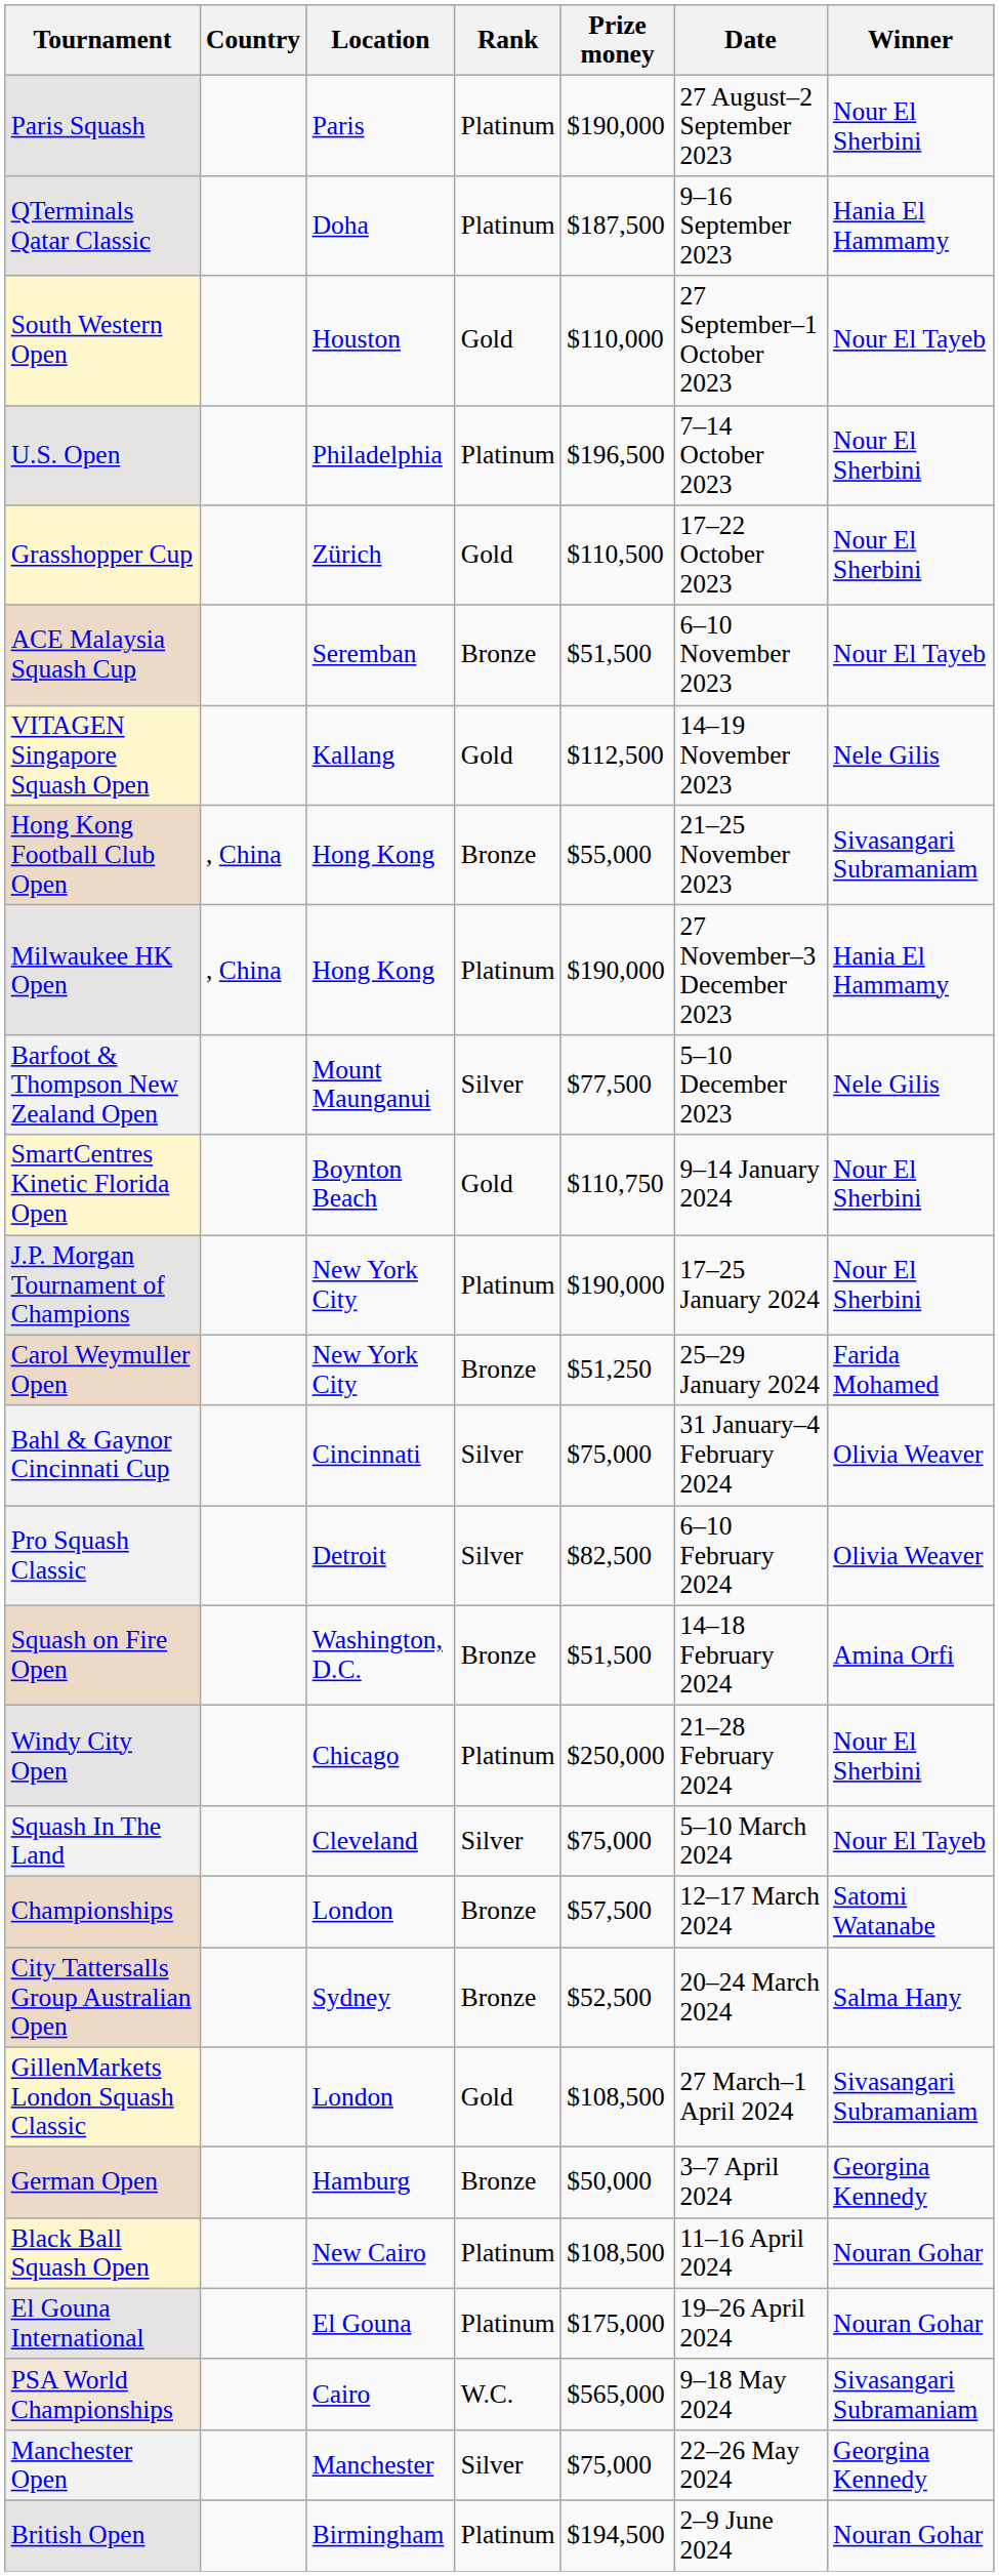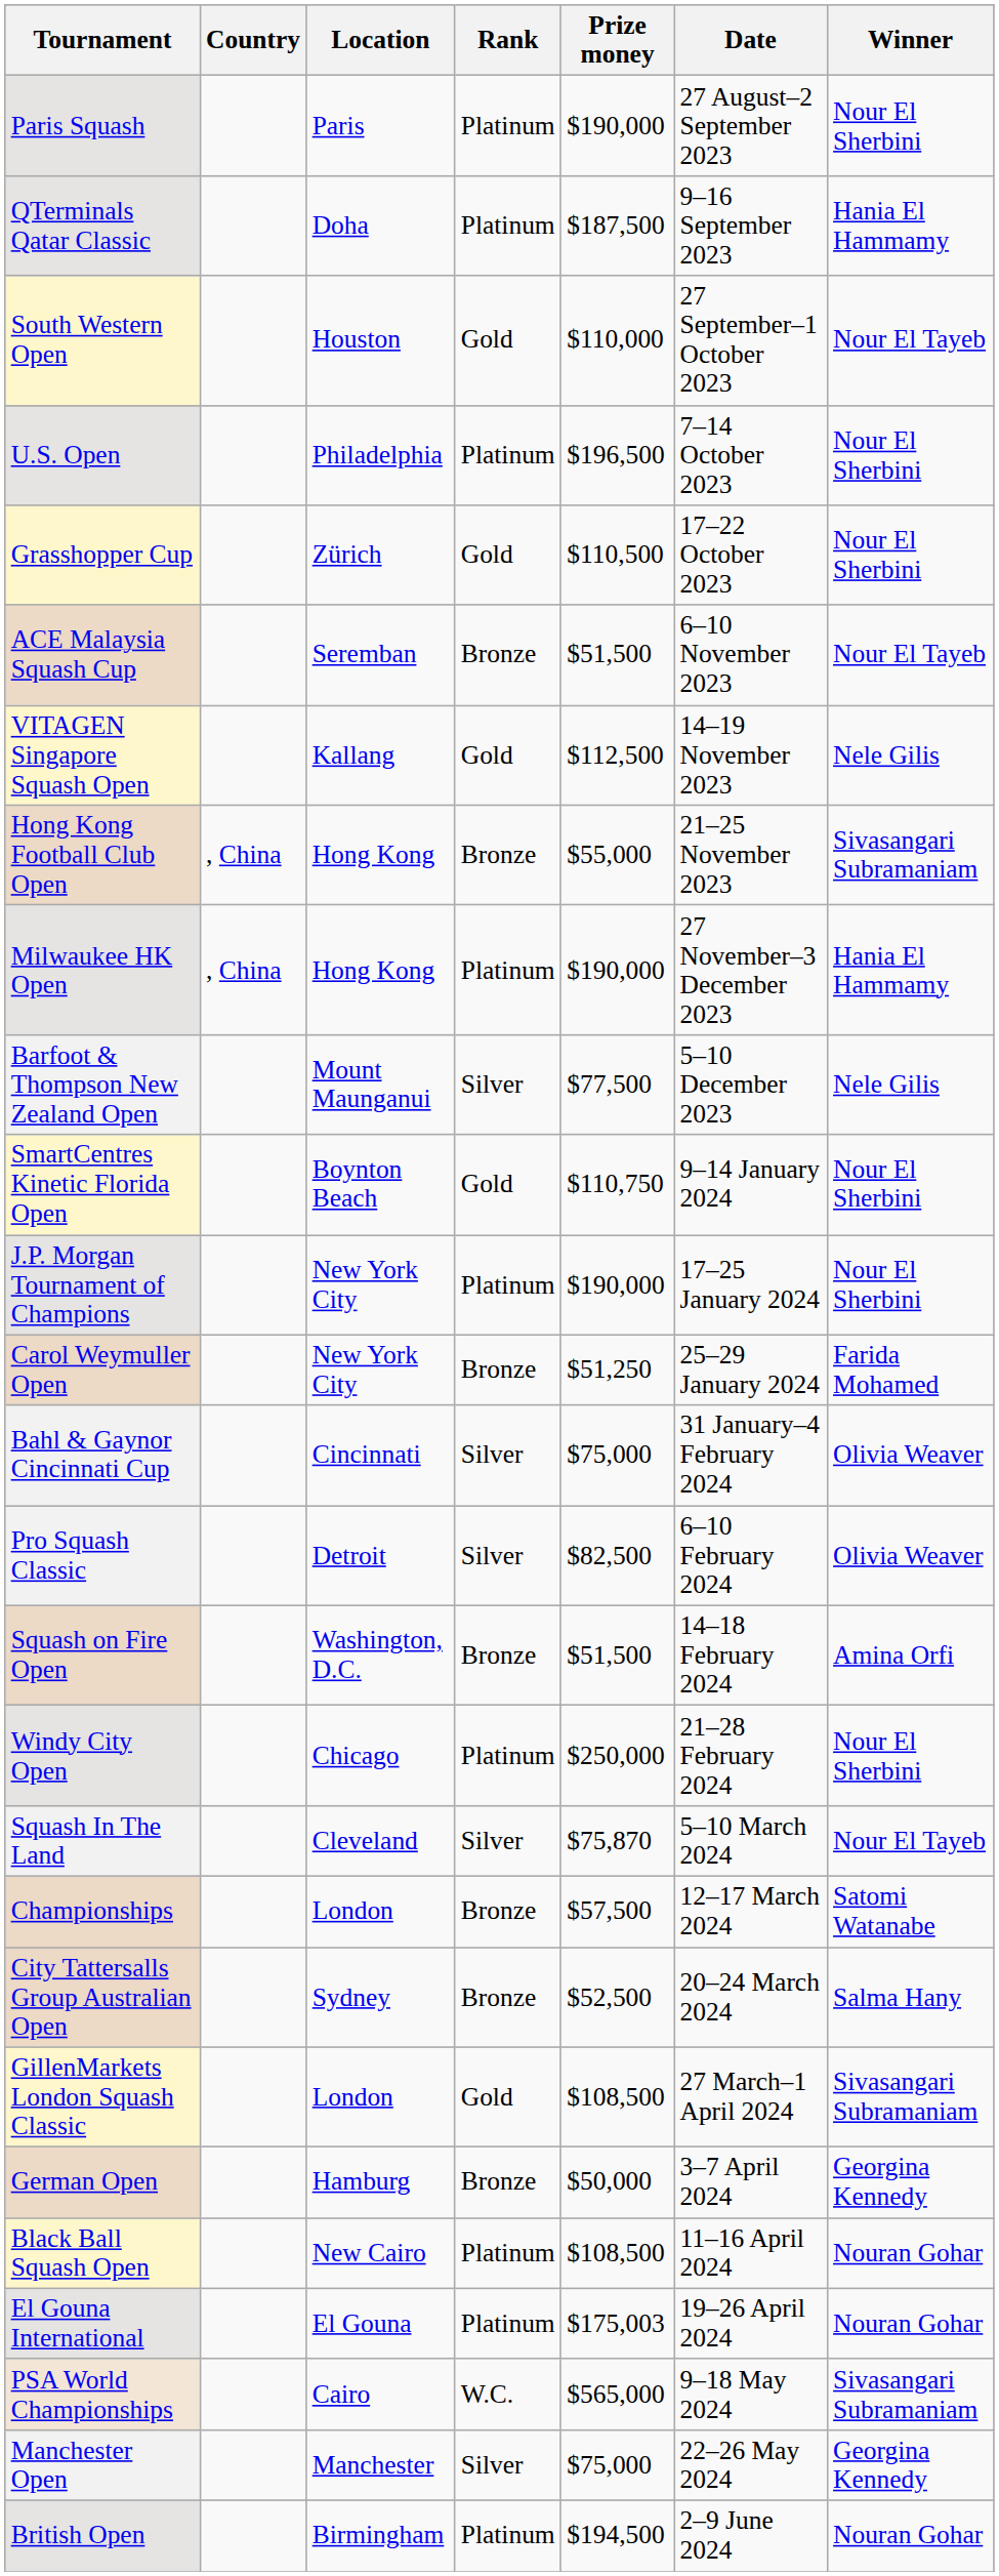Squash In The Land | Prize money: $75,000 -> $75,870
El Gouna International | Prize money: $175,000 -> $175,003
